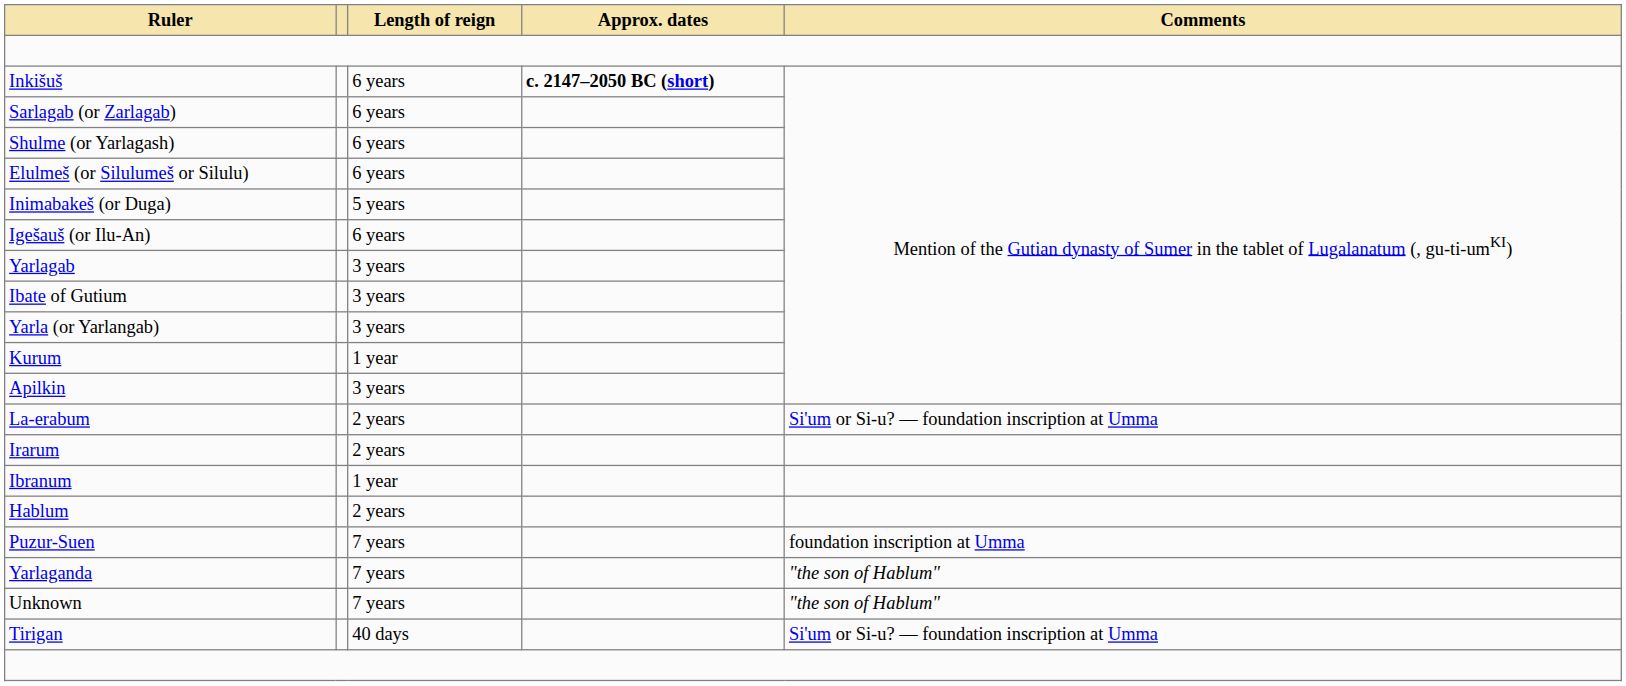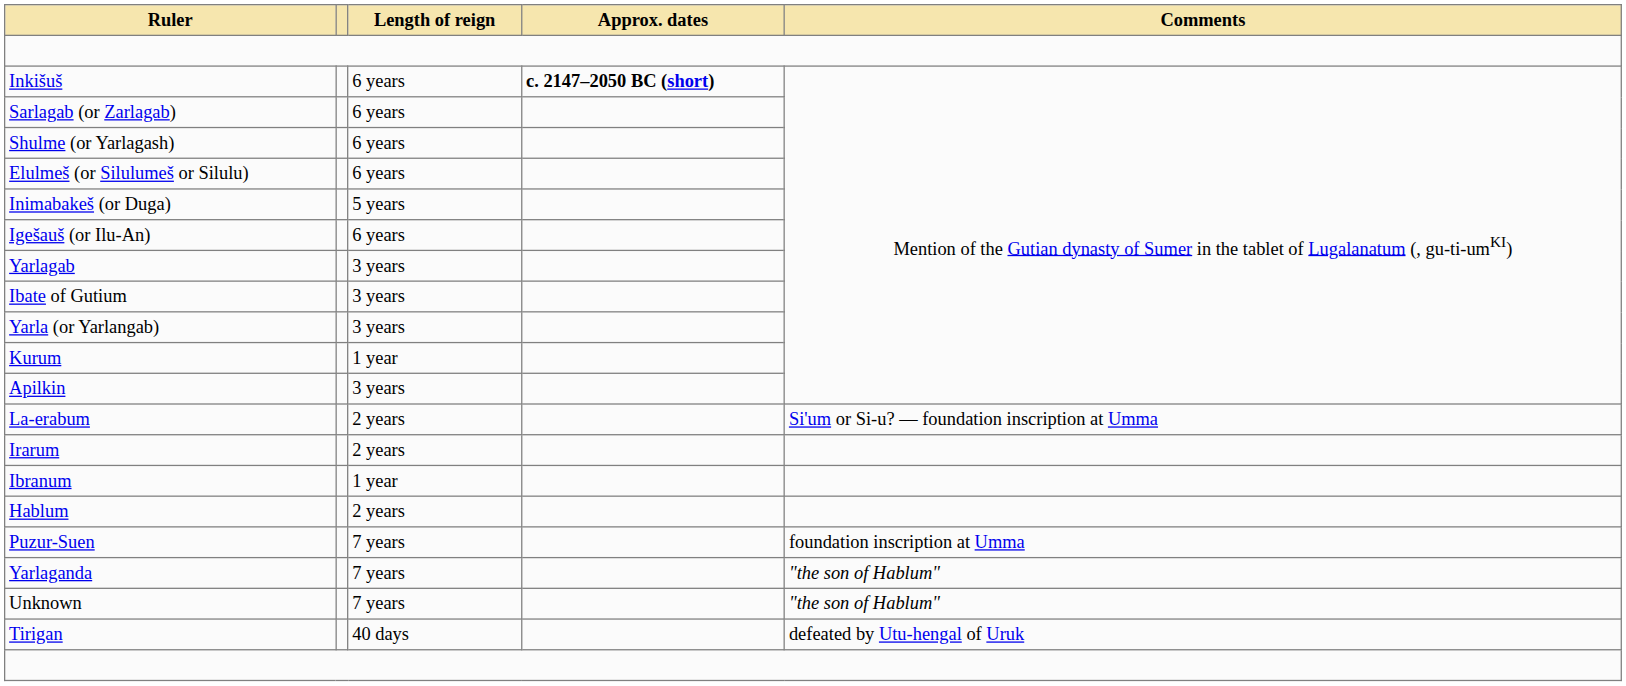Tirigan | Comments: Si'um or Si-u? — foundation inscription at Umma -> defeated by Utu-hengal of Uruk
